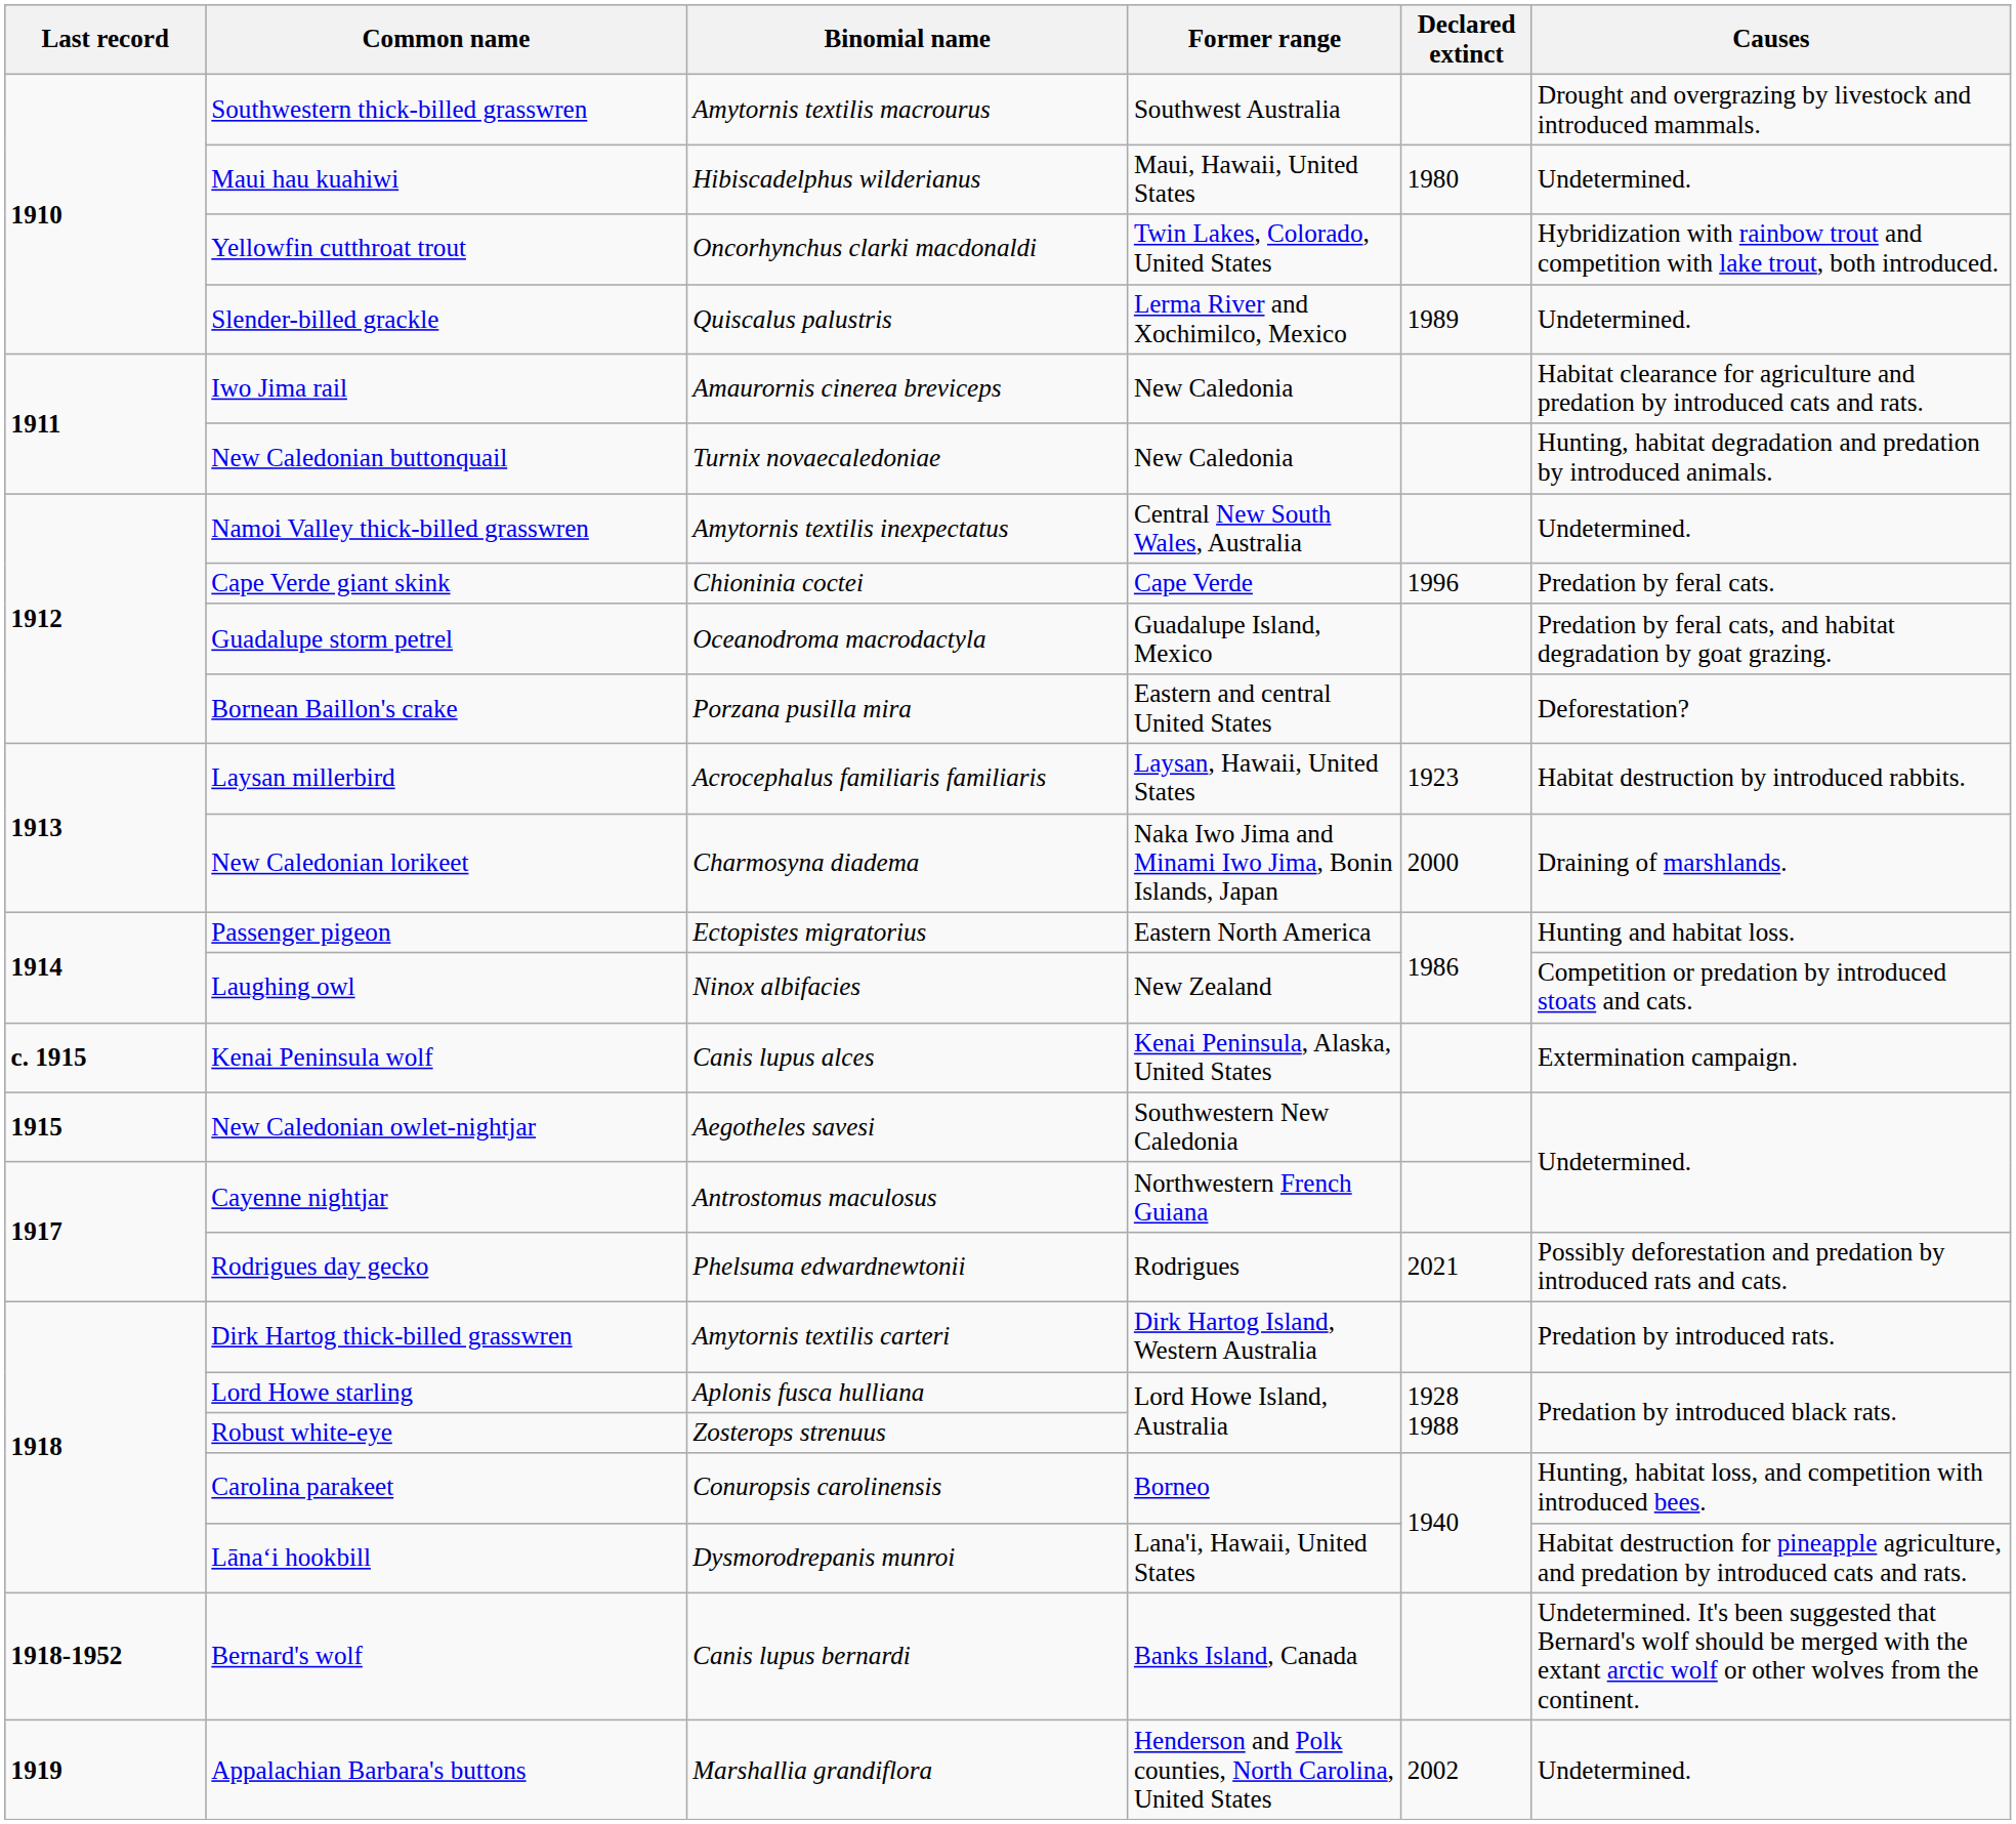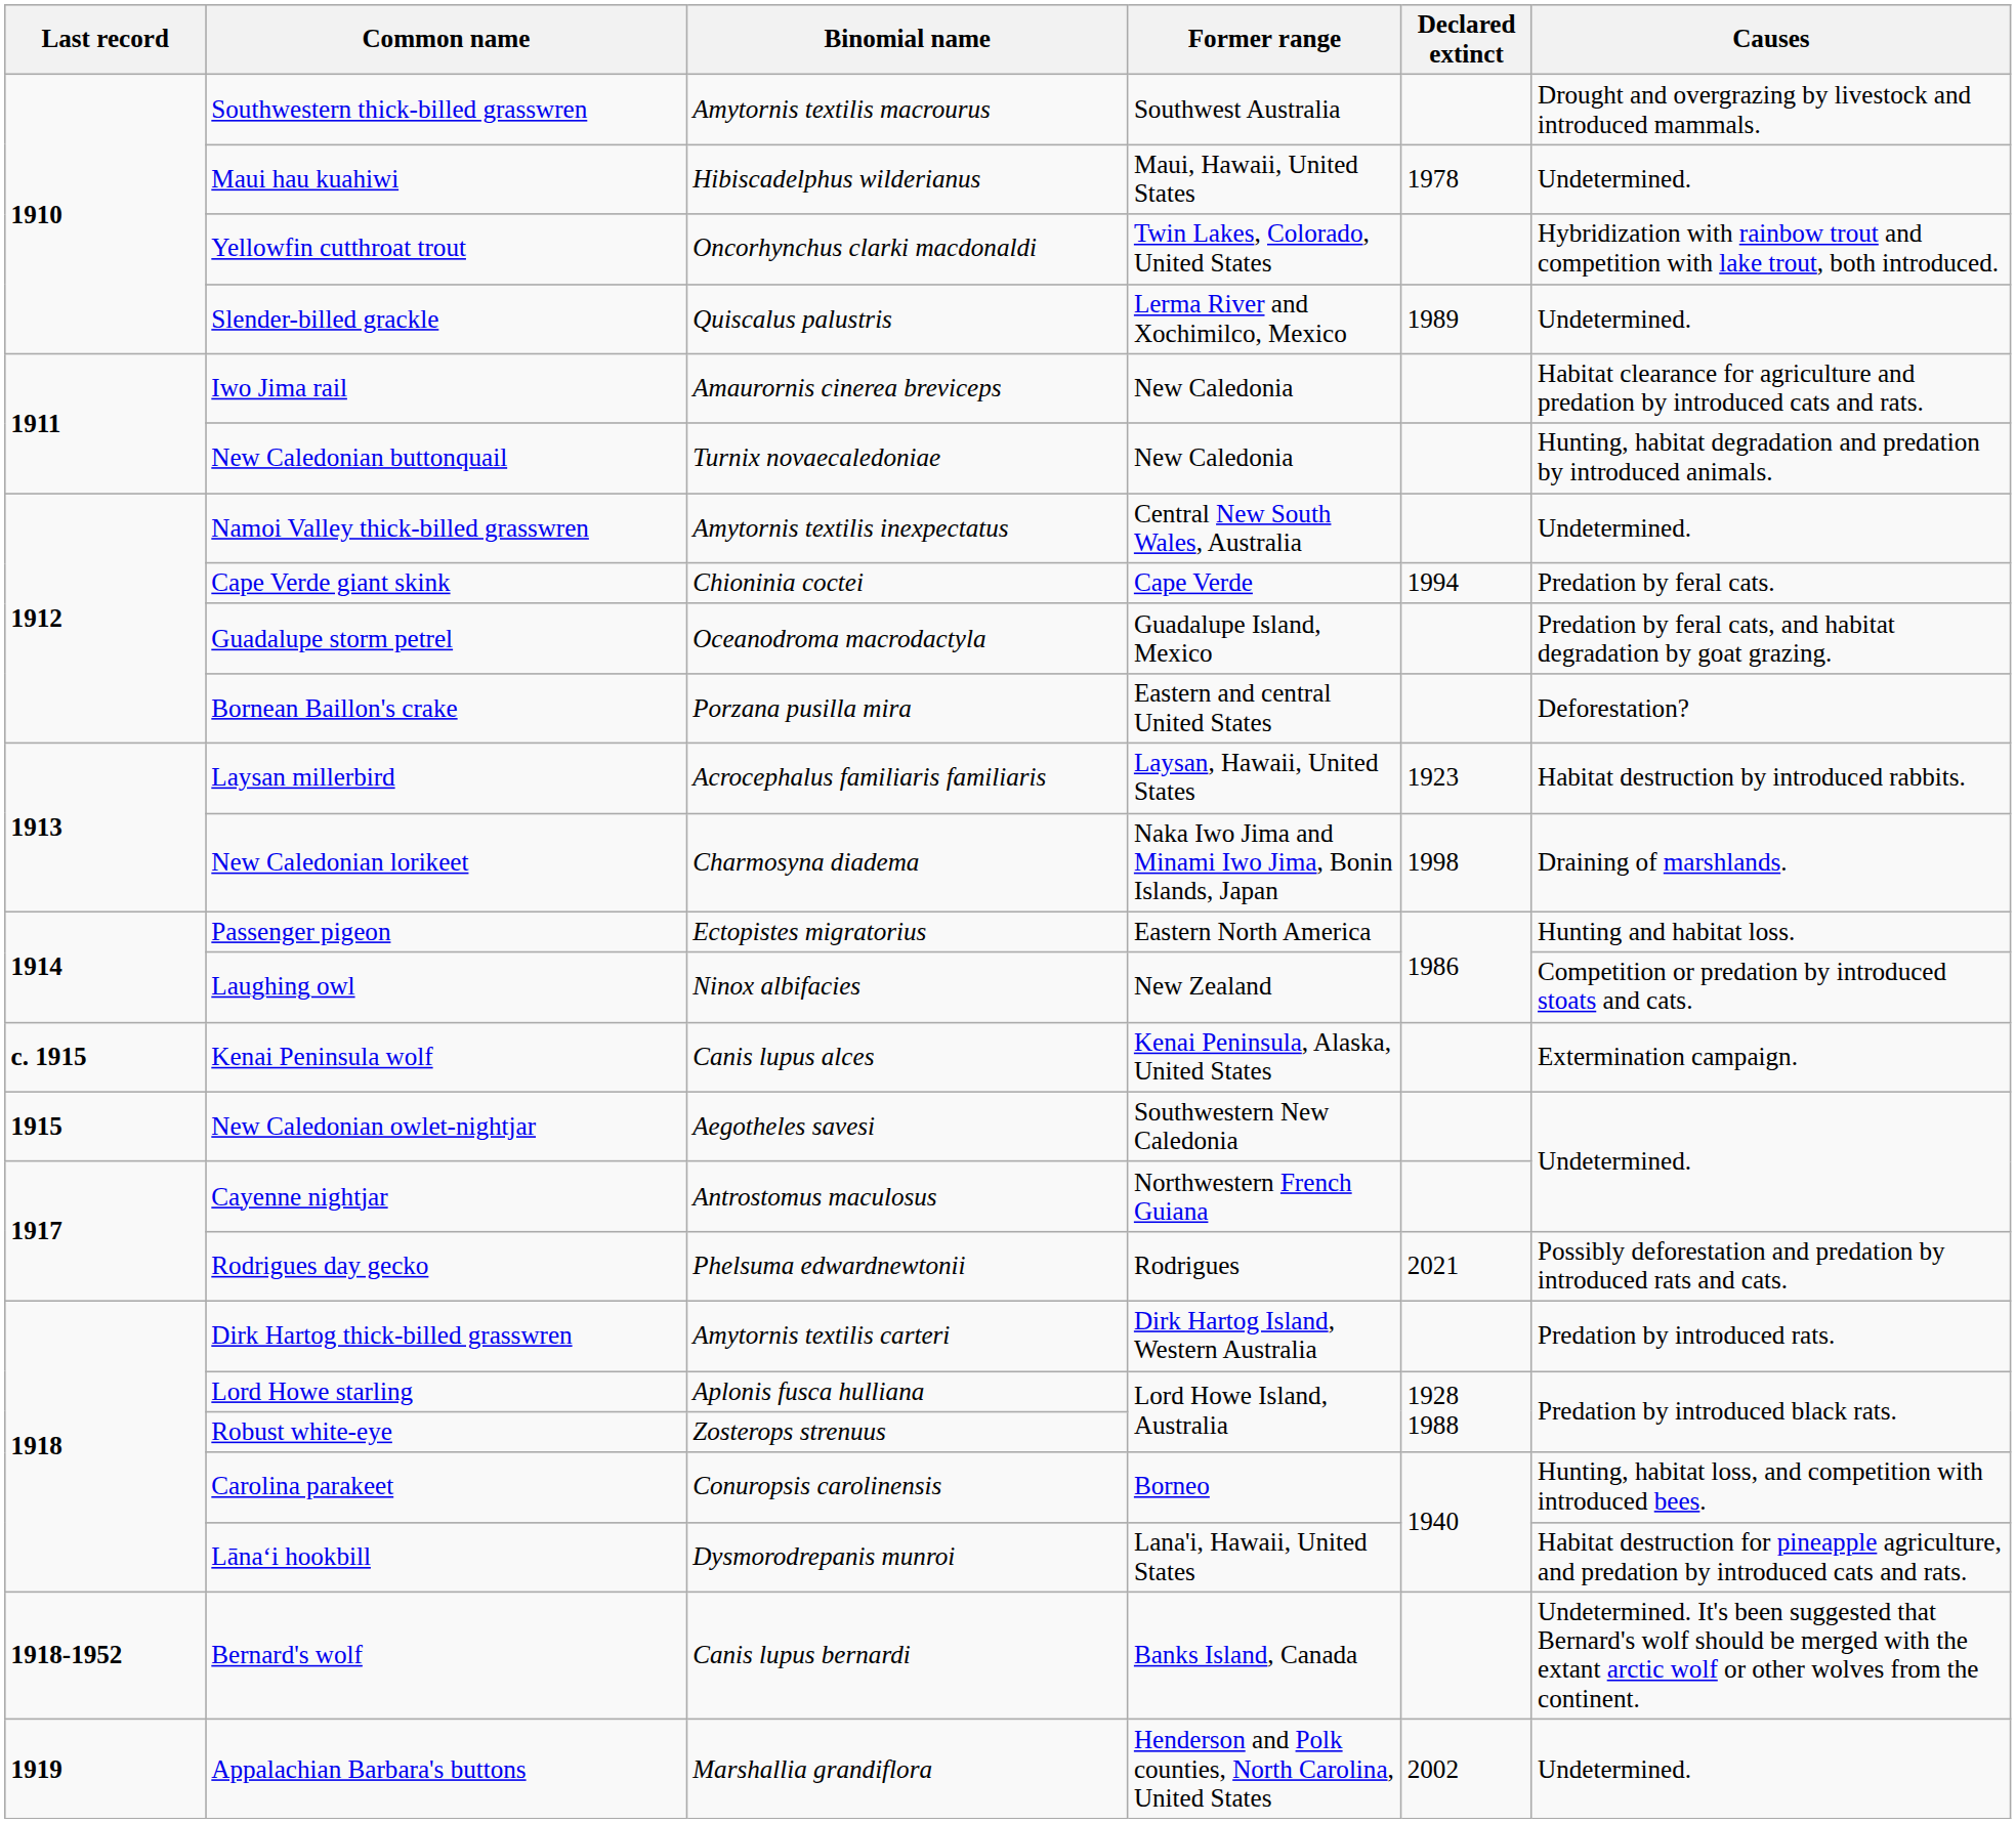Maui hau kuahiwi | Declared extinct: 1980 -> 1978
Cape Verde giant skink | Declared extinct: 1996 -> 1994
New Caledonian lorikeet | Declared extinct: 2000 -> 1998
